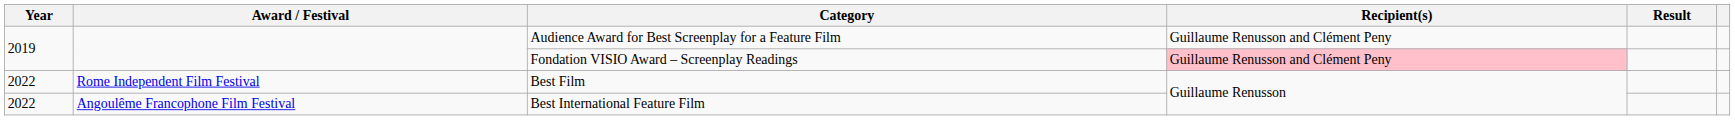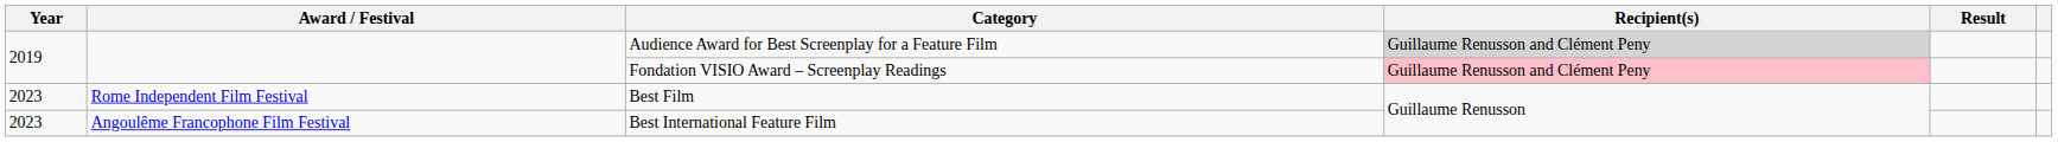Audience Award for Best Screenplay for a Feature Film | Recipient(s): no background -> lightgrey background
Best Film | Year: 2022 -> 2023
Best International Feature Film | Year: 2022 -> 2023
